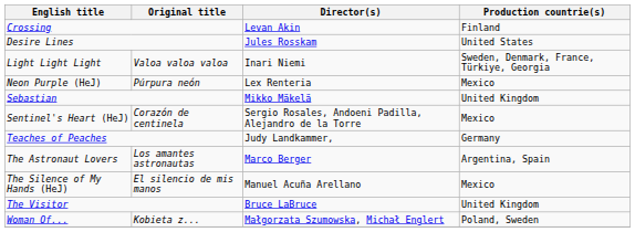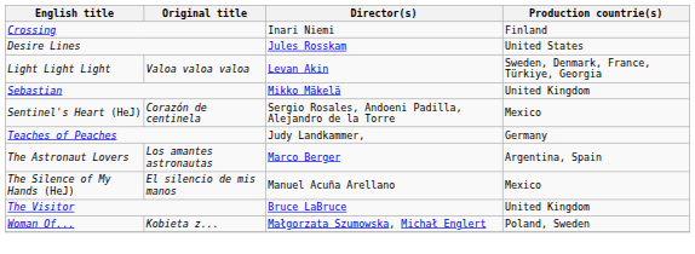Crossing | Director(s): Levan Akin -> Inari Niemi
Light Light Light | Director(s): Inari Niemi -> Levan Akin
- row: Neon Purple (HeJ) | Púrpura neón | Lex Renteria | Mexico
